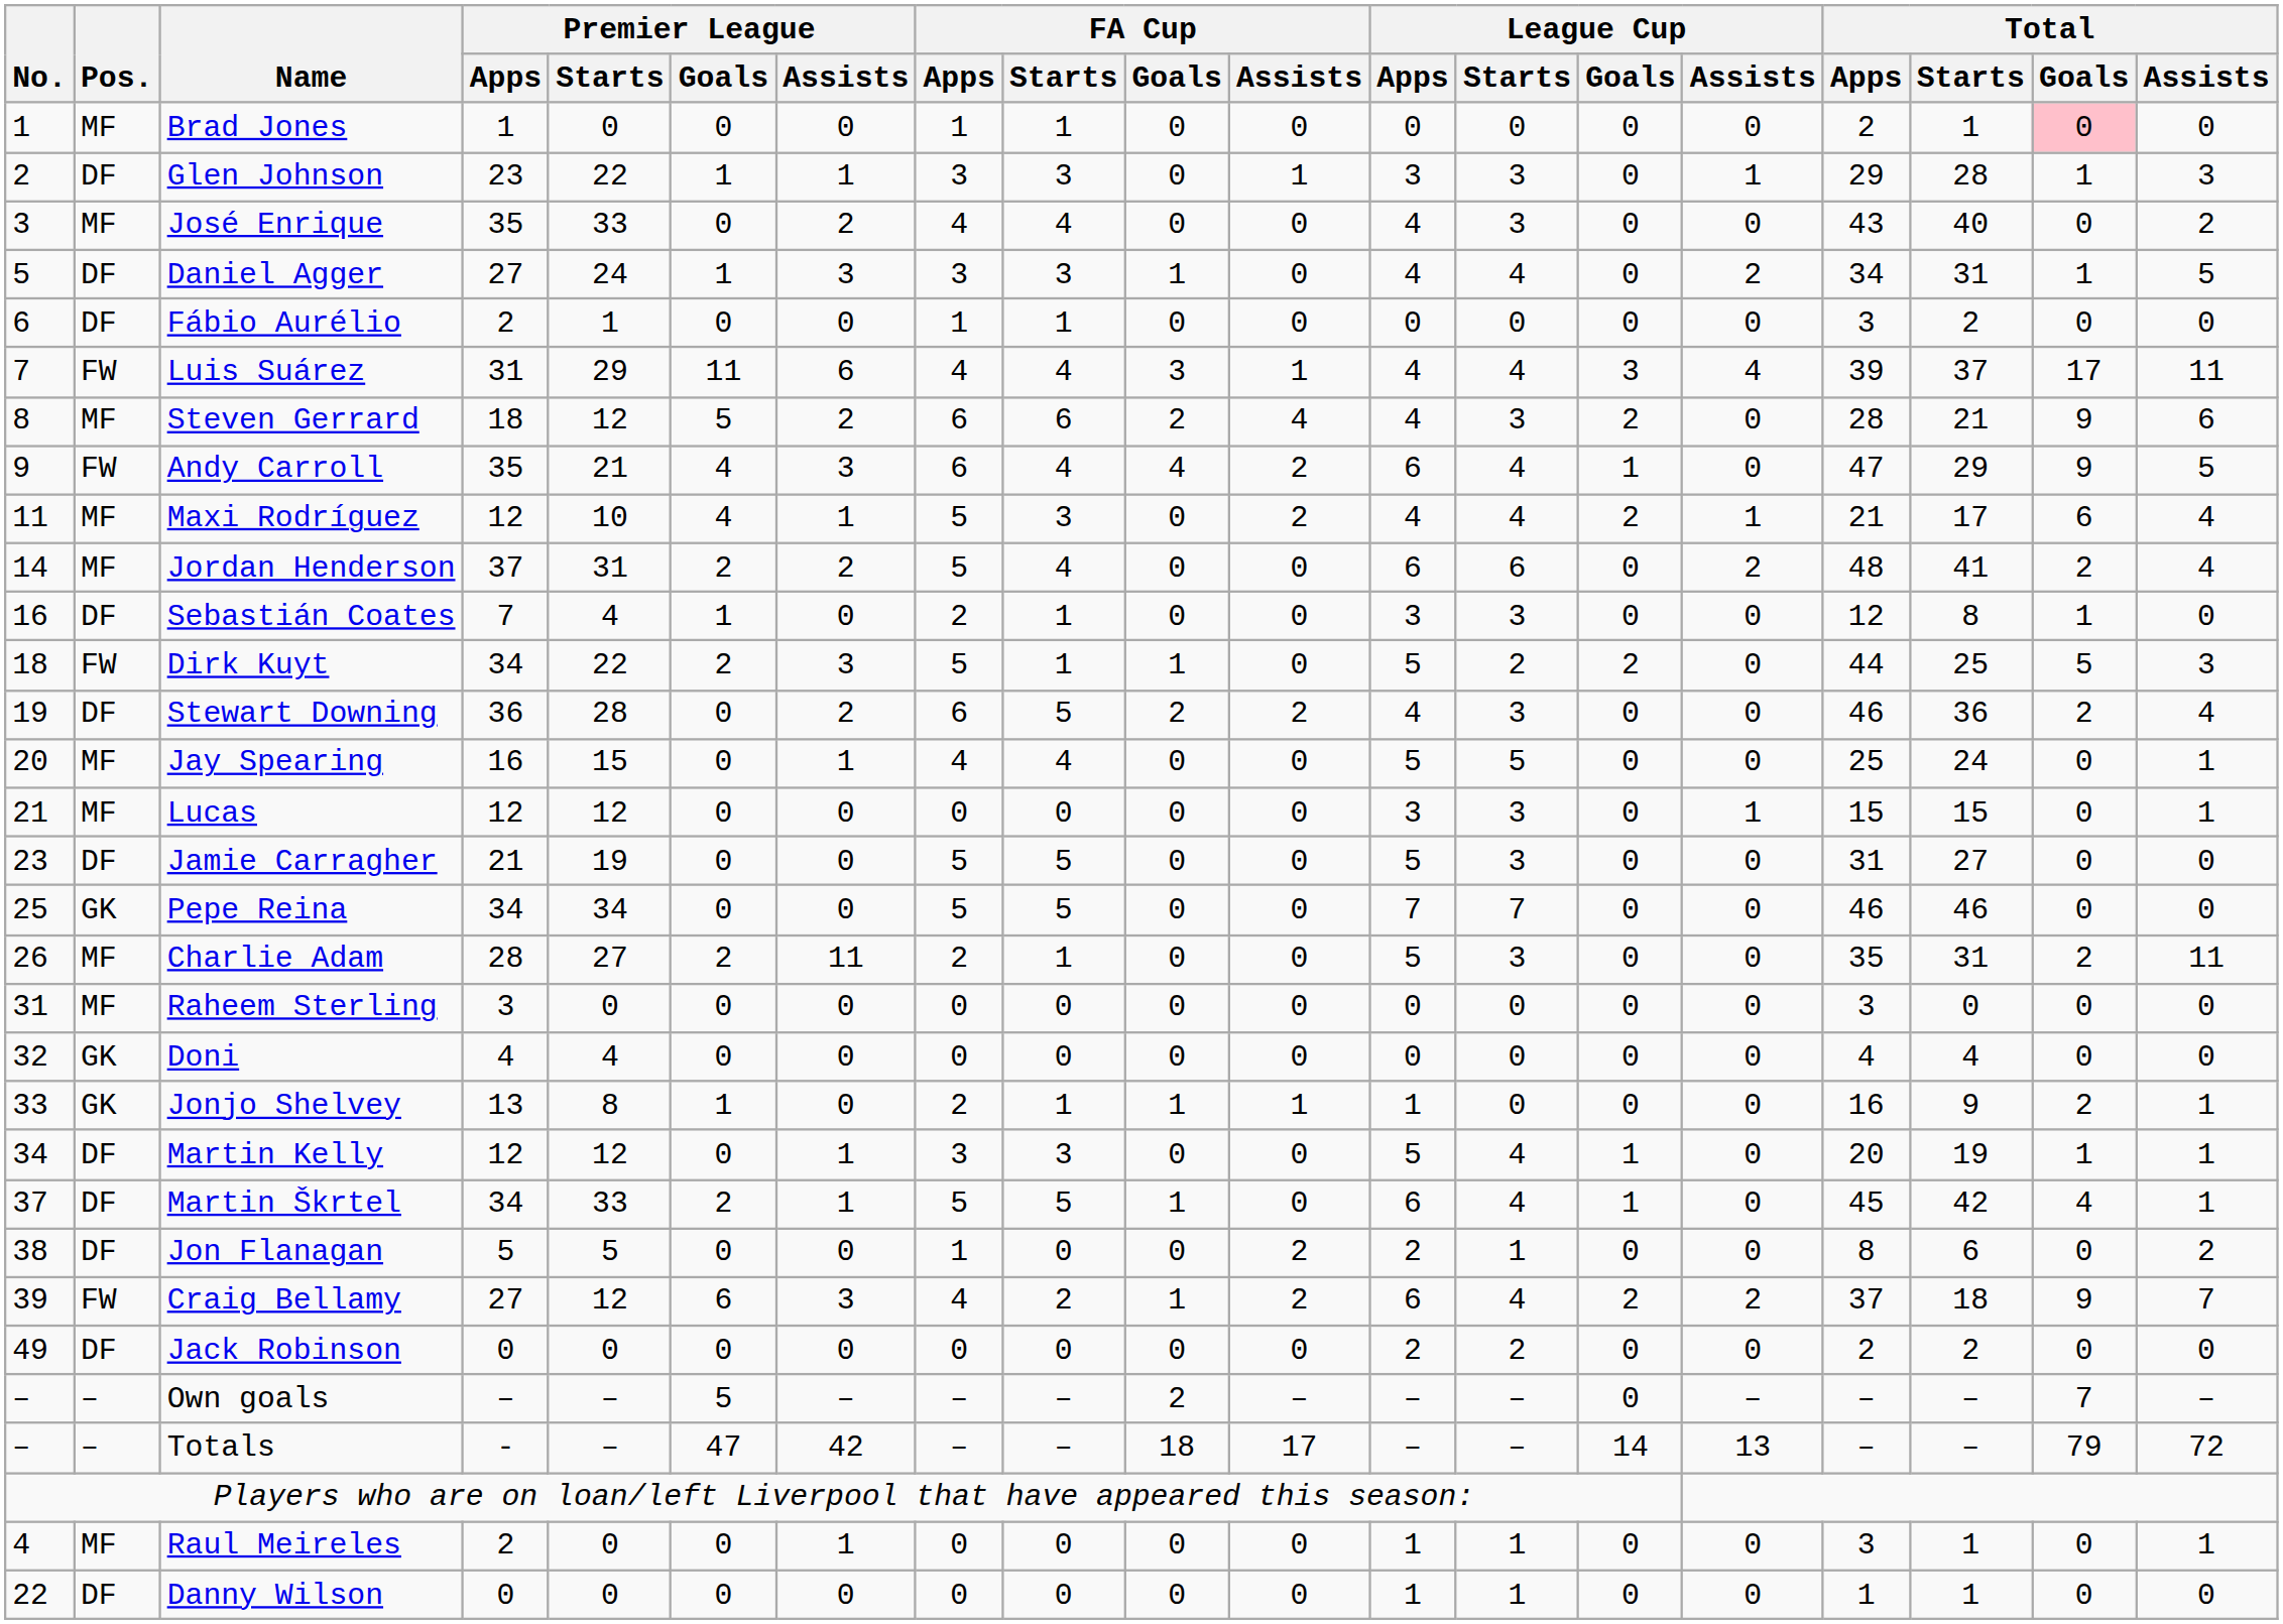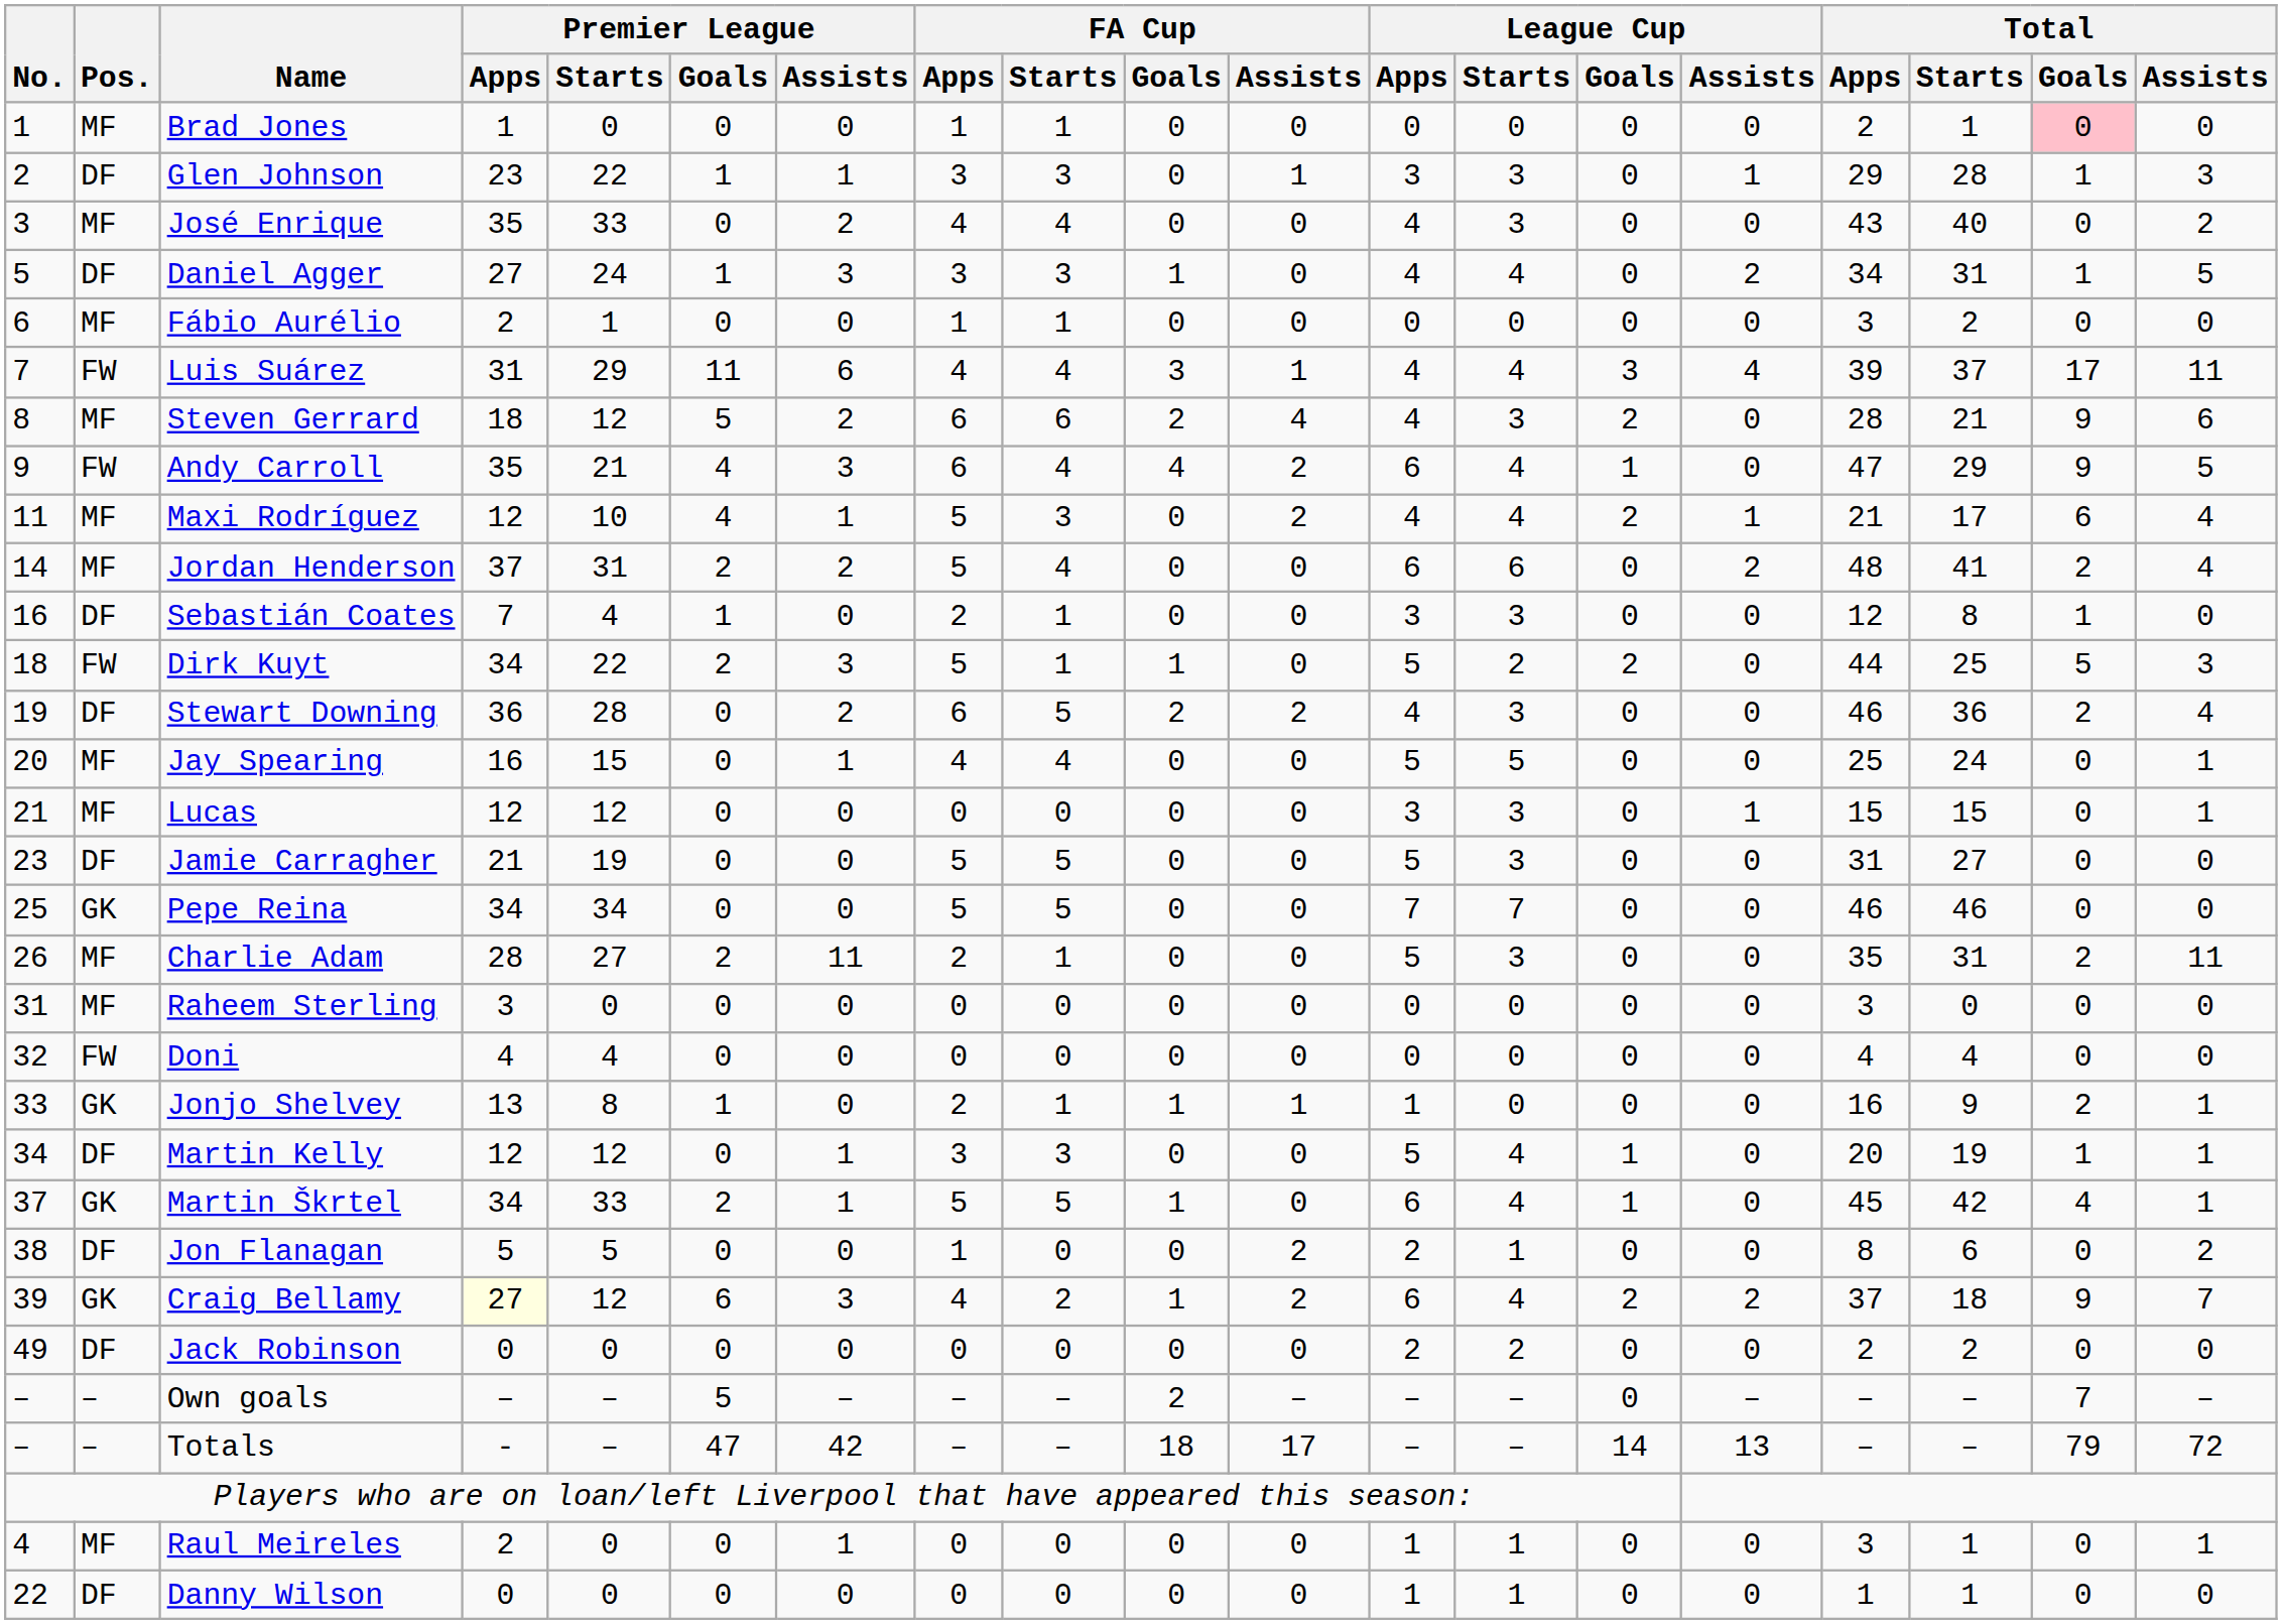Fábio Aurélio | Pos.: DF -> MF
Doni | Pos.: GK -> FW
Martin Škrtel | Pos.: DF -> GK
Craig Bellamy | Pos.: FW -> GK
Craig Bellamy | Premier League / Apps: no background -> lightyellow background
